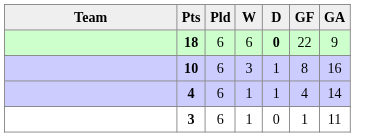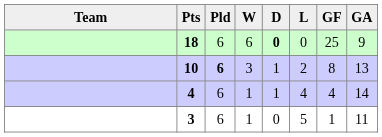+ column: L | 0 | 2 | 4 | 5
18 | GF: 22 -> 25
10 | Pld: normal -> bold
10 | GA: 16 -> 13
